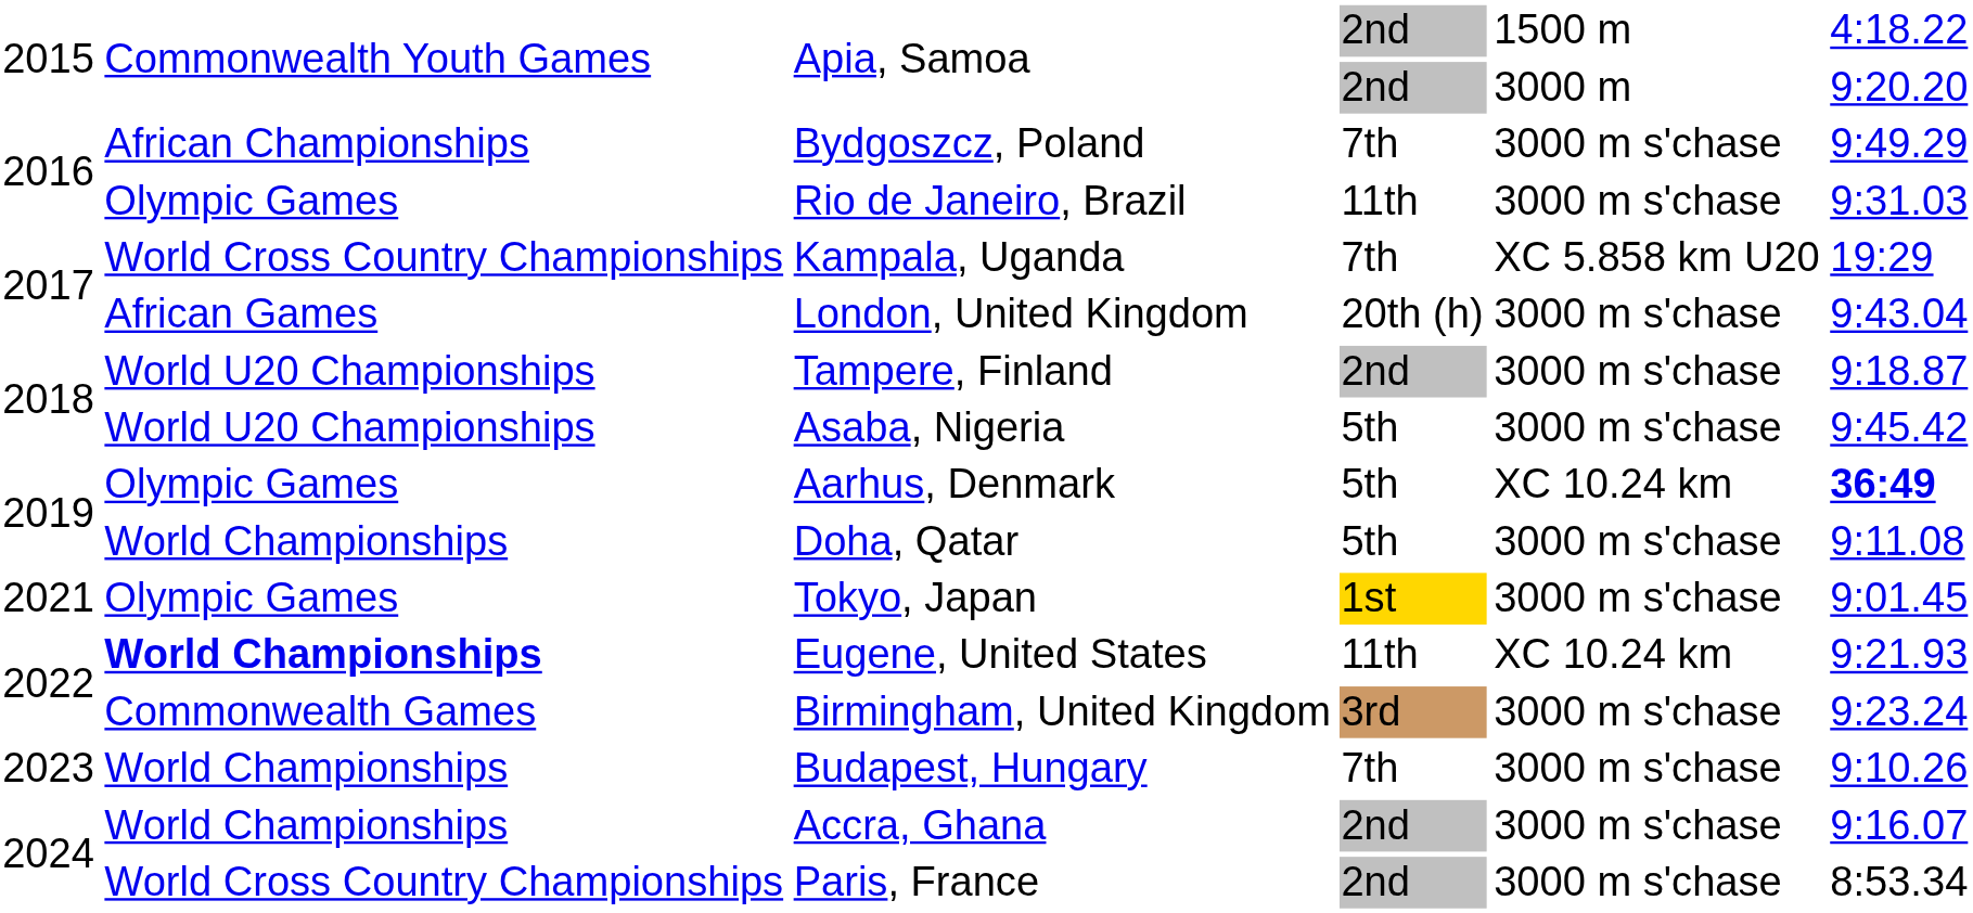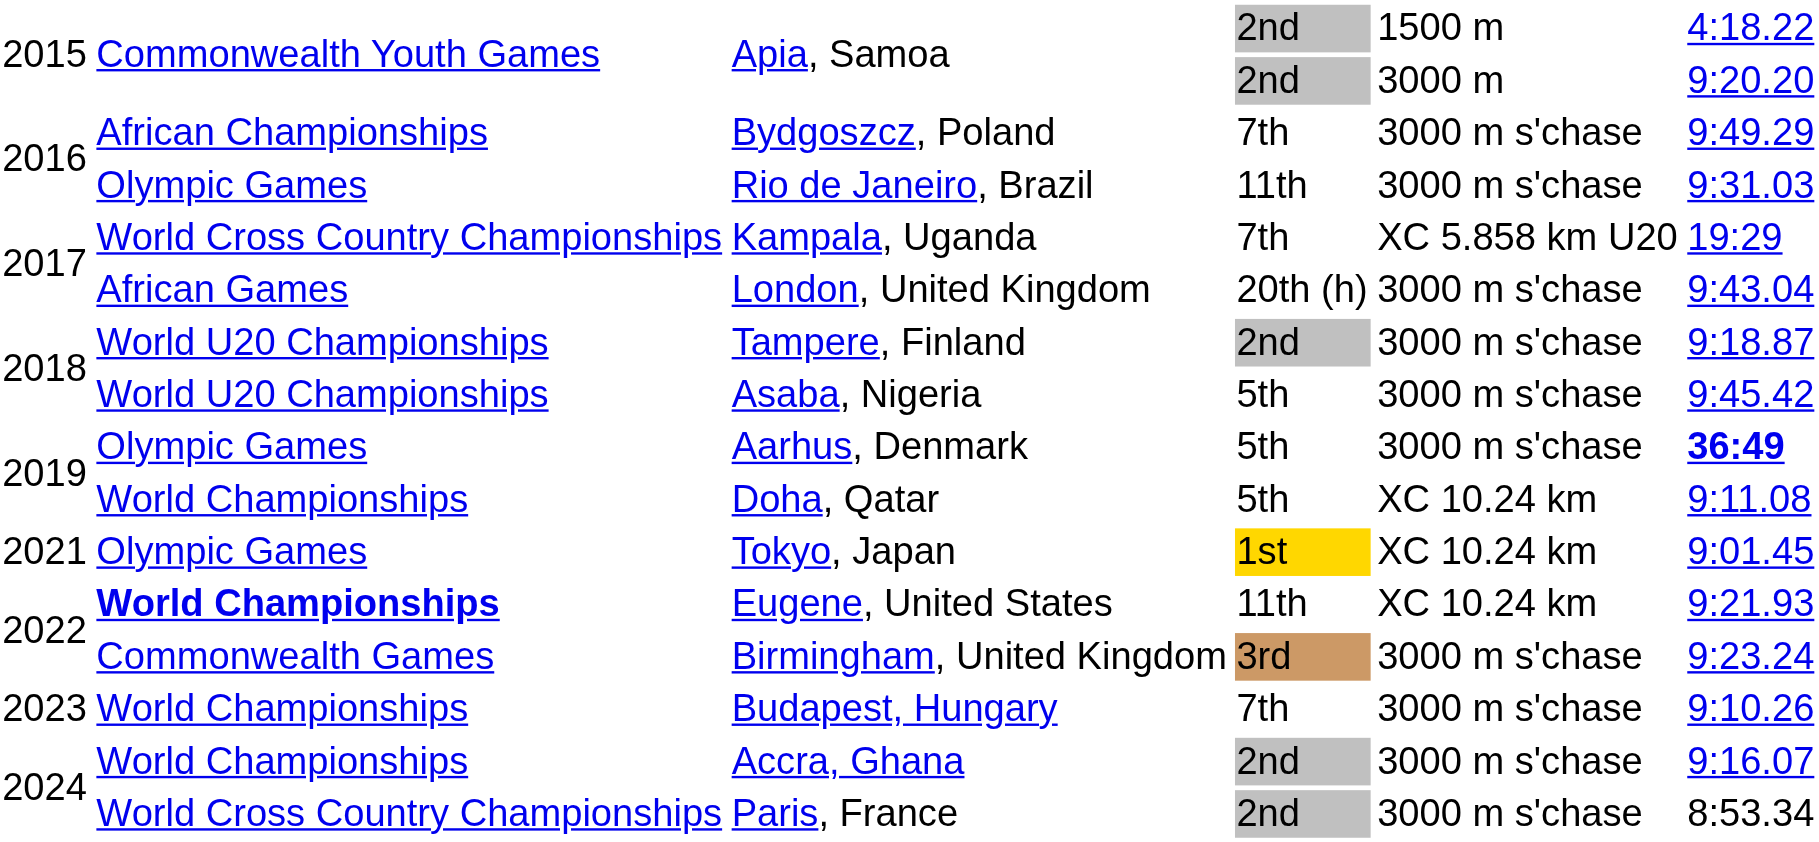Aarhus, Denmark | column 5: XC 10.24 km -> 3000 m s'chase
Doha, Qatar | column 5: 3000 m s'chase -> XC 10.24 km
Tokyo, Japan | column 5: 3000 m s'chase -> XC 10.24 km
